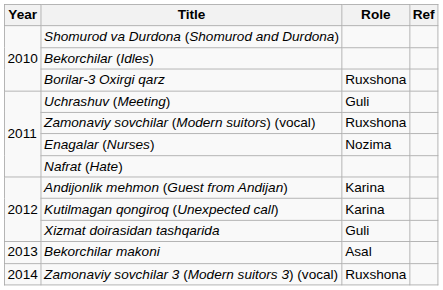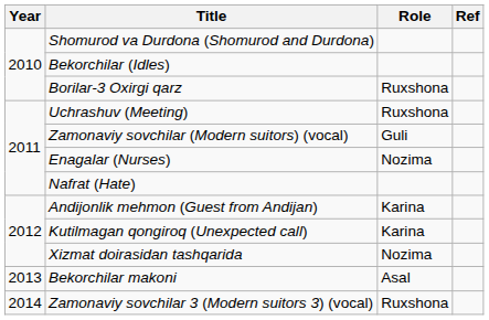Uchrashuv (Meeting) | Role: Guli -> Ruxshona
Zamonaviy sovchilar (Modern suitors) (vocal) | Role: Ruxshona -> Guli
Xizmat doirasidan tashqarida | Role: Guli -> Nozima
